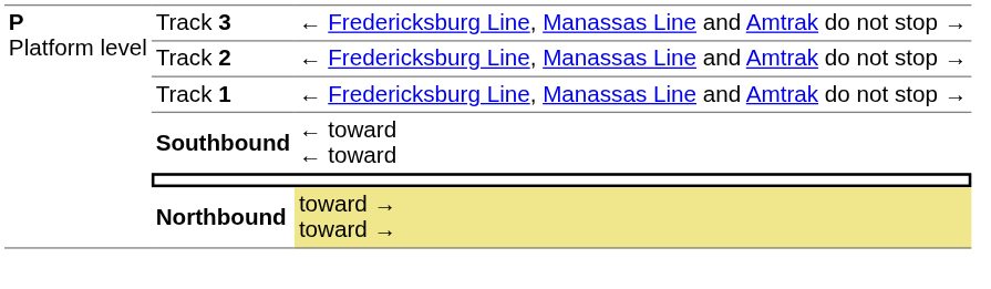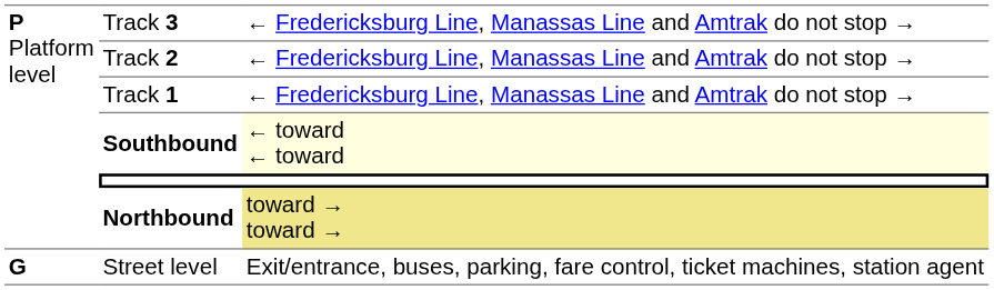Southbound | column 3: no background -> lightyellow background
+ row: G | Street level | Exit/entrance, buses, parking, fare control, ticket machines, station agent
